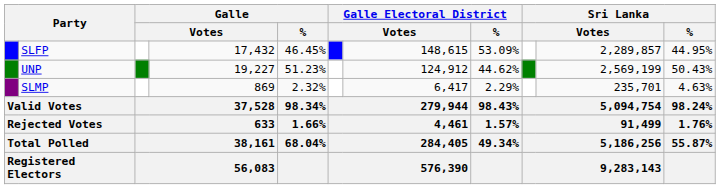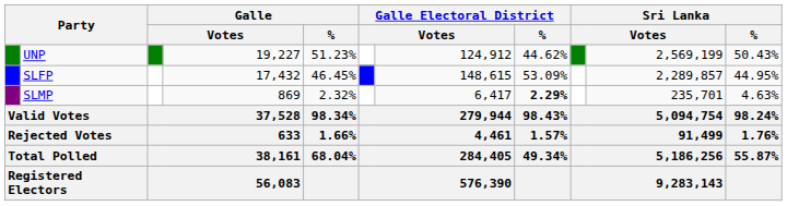rows swapped: UNP <-> SLFP
SLMP | Galle Electoral District / %: normal -> bold
